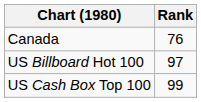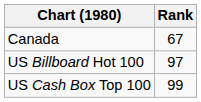Canada | Rank: 76 -> 67
